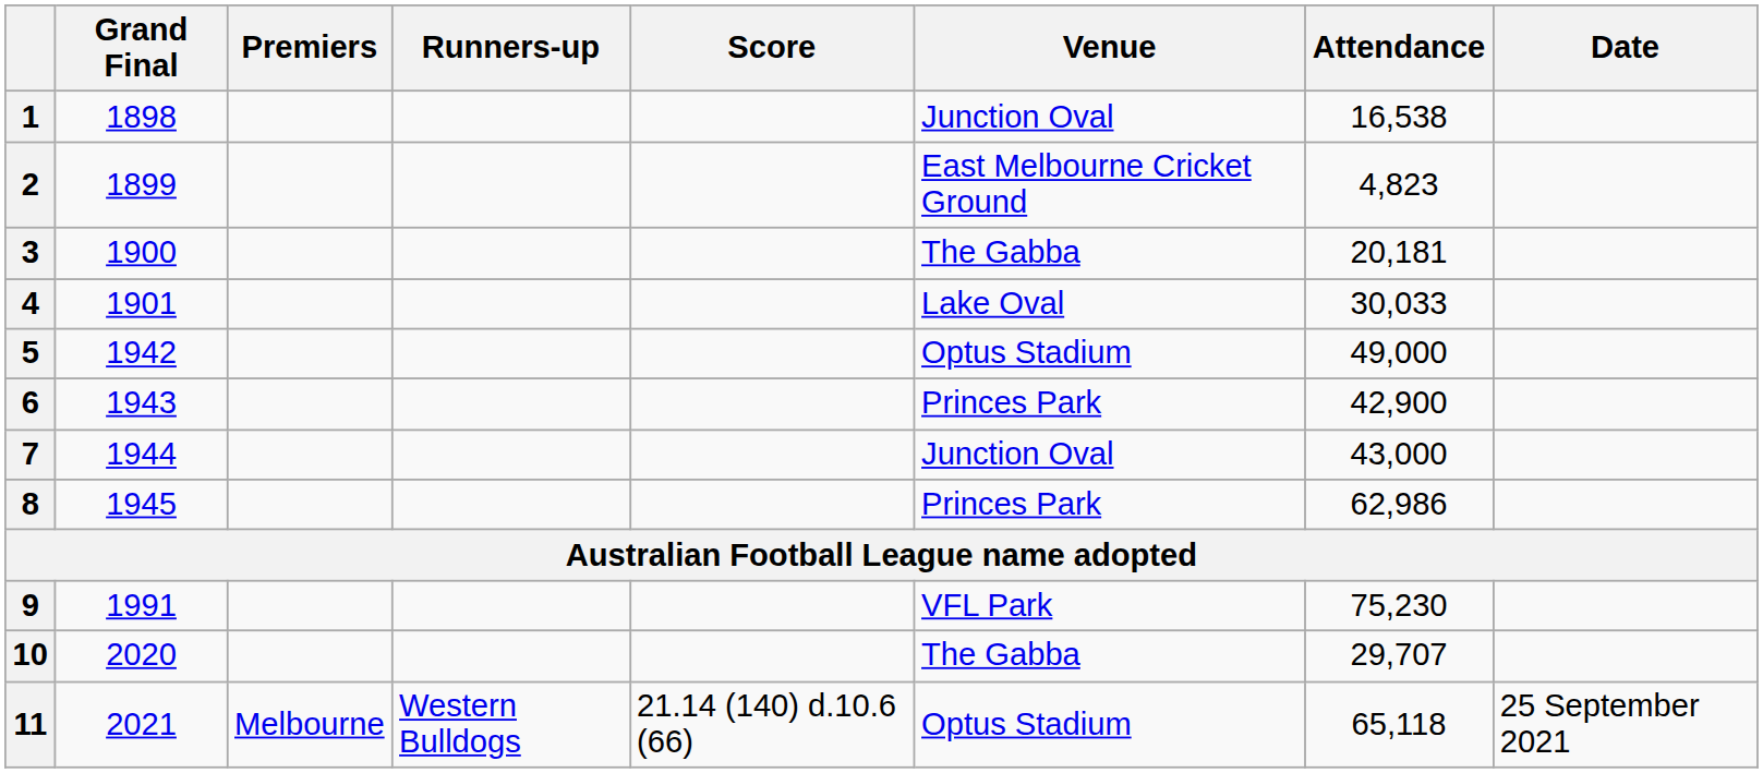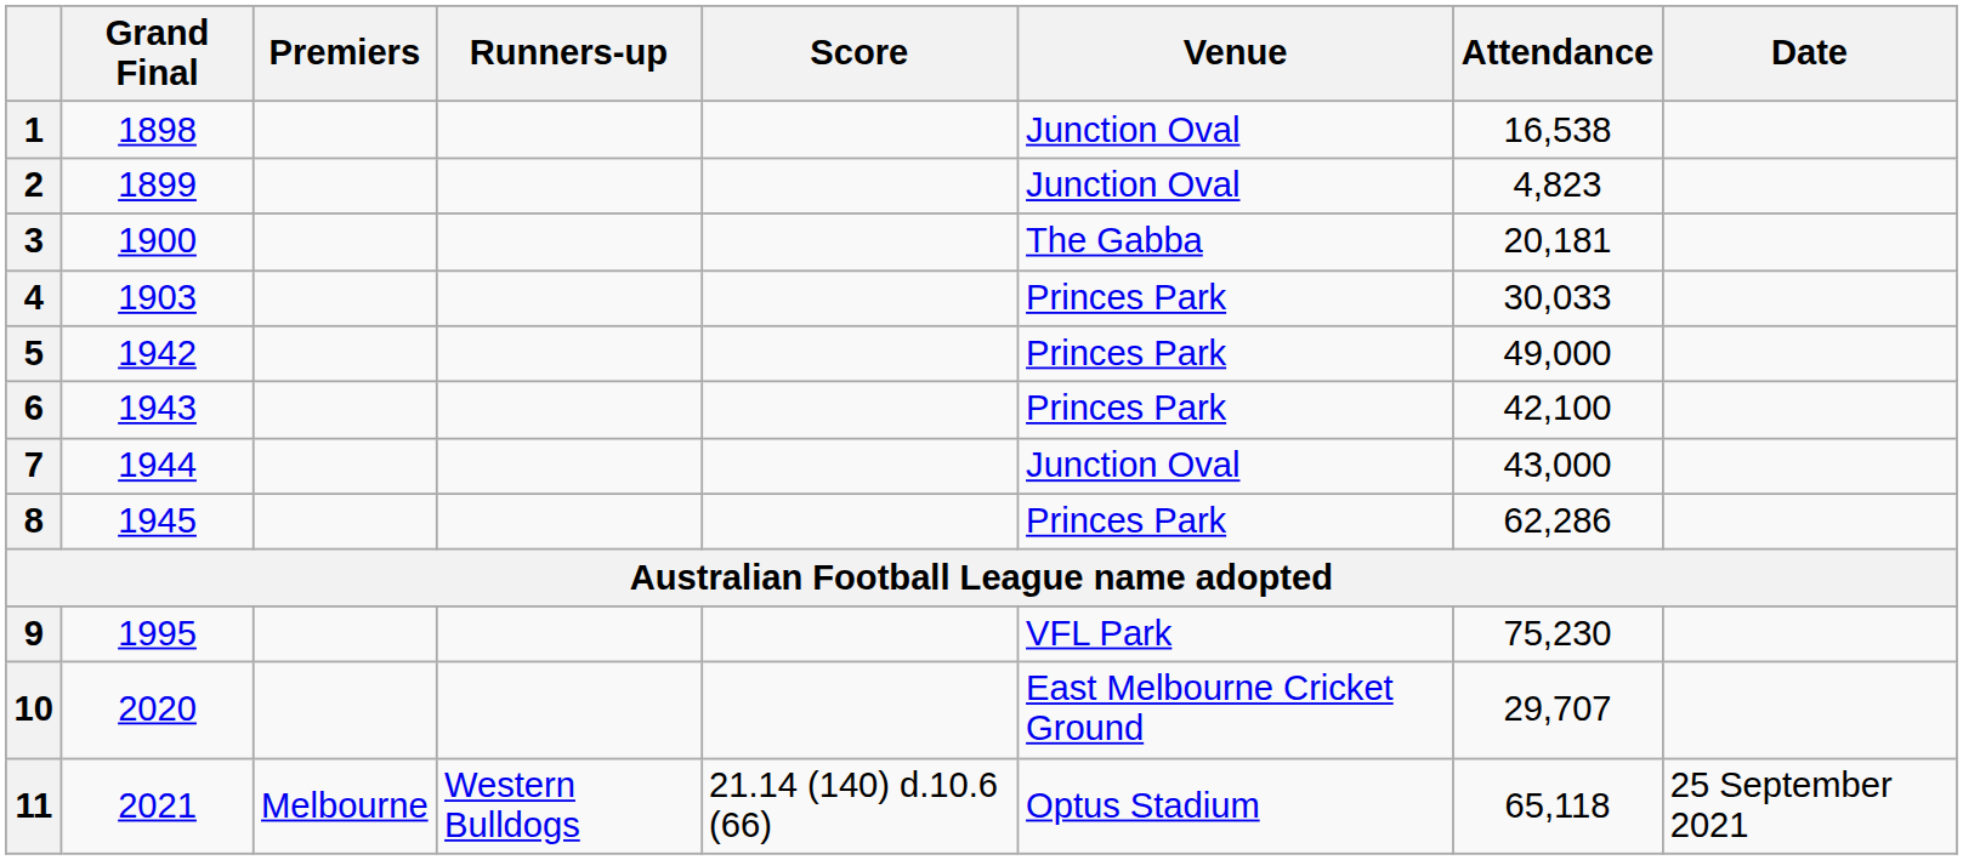2 | Venue: East Melbourne Cricket Ground -> Junction Oval
4 | Grand Final: 1901 -> 1903
4 | Venue: Lake Oval -> Princes Park
5 | Venue: Optus Stadium -> Princes Park
6 | Attendance: 42,900 -> 42,100
8 | Attendance: 62,986 -> 62,286
9 | Grand Final: 1991 -> 1995
10 | Venue: The Gabba -> East Melbourne Cricket Ground
